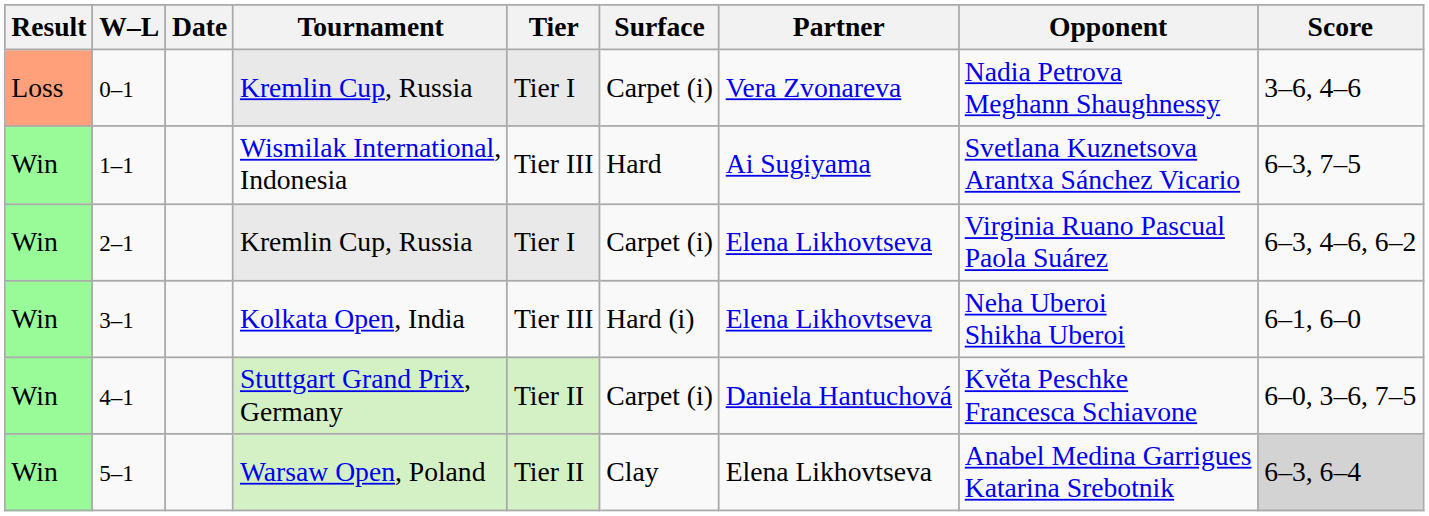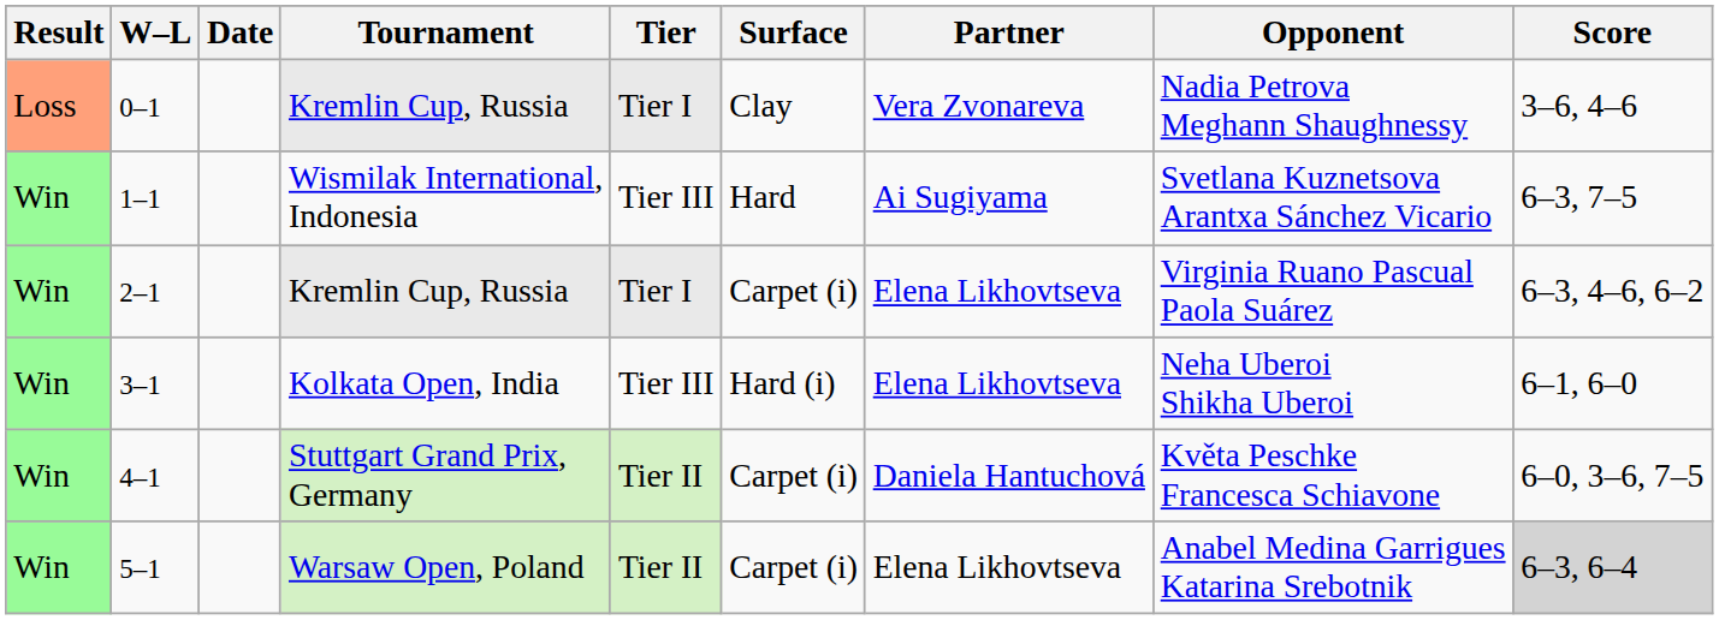0–1 | Surface: Carpet (i) -> Clay
5–1 | Surface: Clay -> Carpet (i)
